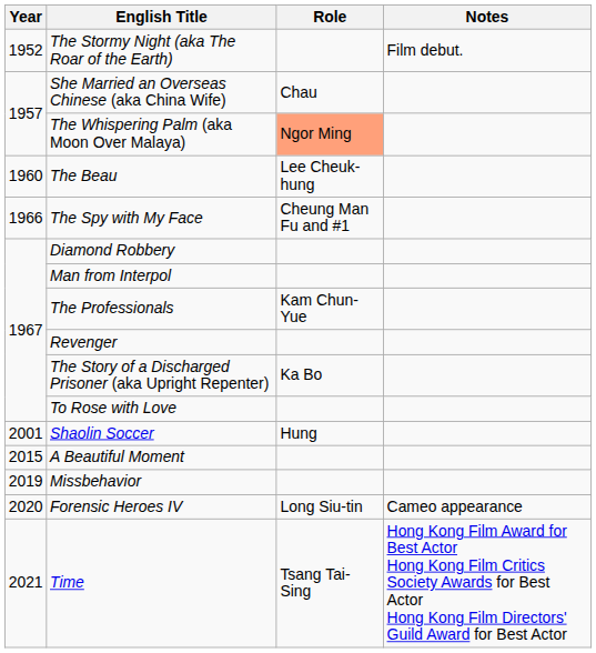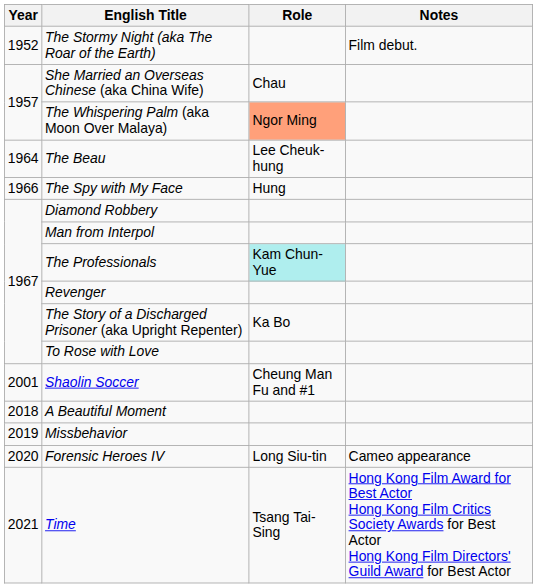The Beau | Year: 1960 -> 1964
The Spy with My Face | Role: Cheung Man Fu and #1 -> Hung
The Professionals | Role: no background -> paleturquoise background
Shaolin Soccer | Role: Hung -> Cheung Man Fu and #1
A Beautiful Moment | Year: 2015 -> 2018
